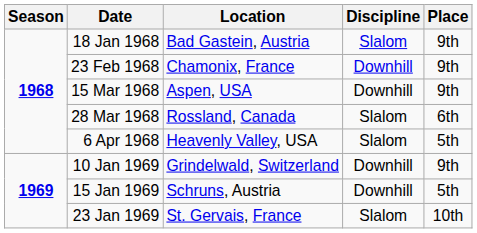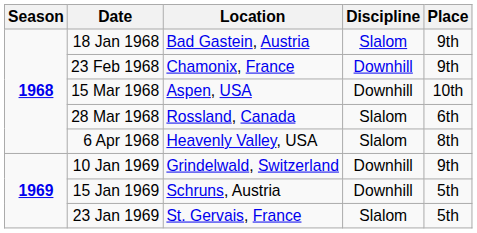15 Mar 1968 | Place: 9th -> 10th
6 Apr 1968 | Place: 5th -> 8th
23 Jan 1969 | Place: 10th -> 5th
